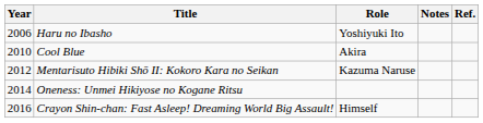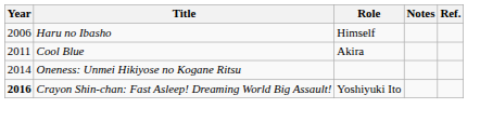Haru no Ibasho | Role: Yoshiyuki Ito -> Himself
Cool Blue | Year: 2010 -> 2011
- row: 2012 | Mentarisuto Hibiki Shō II: Kokoro Kara no Seikan | Kazuma Naruse
Crayon Shin-chan: Fast Asleep! Dreaming World Big Assault! | Year: normal -> bold
Crayon Shin-chan: Fast Asleep! Dreaming World Big Assault! | Role: Himself -> Yoshiyuki Ito
